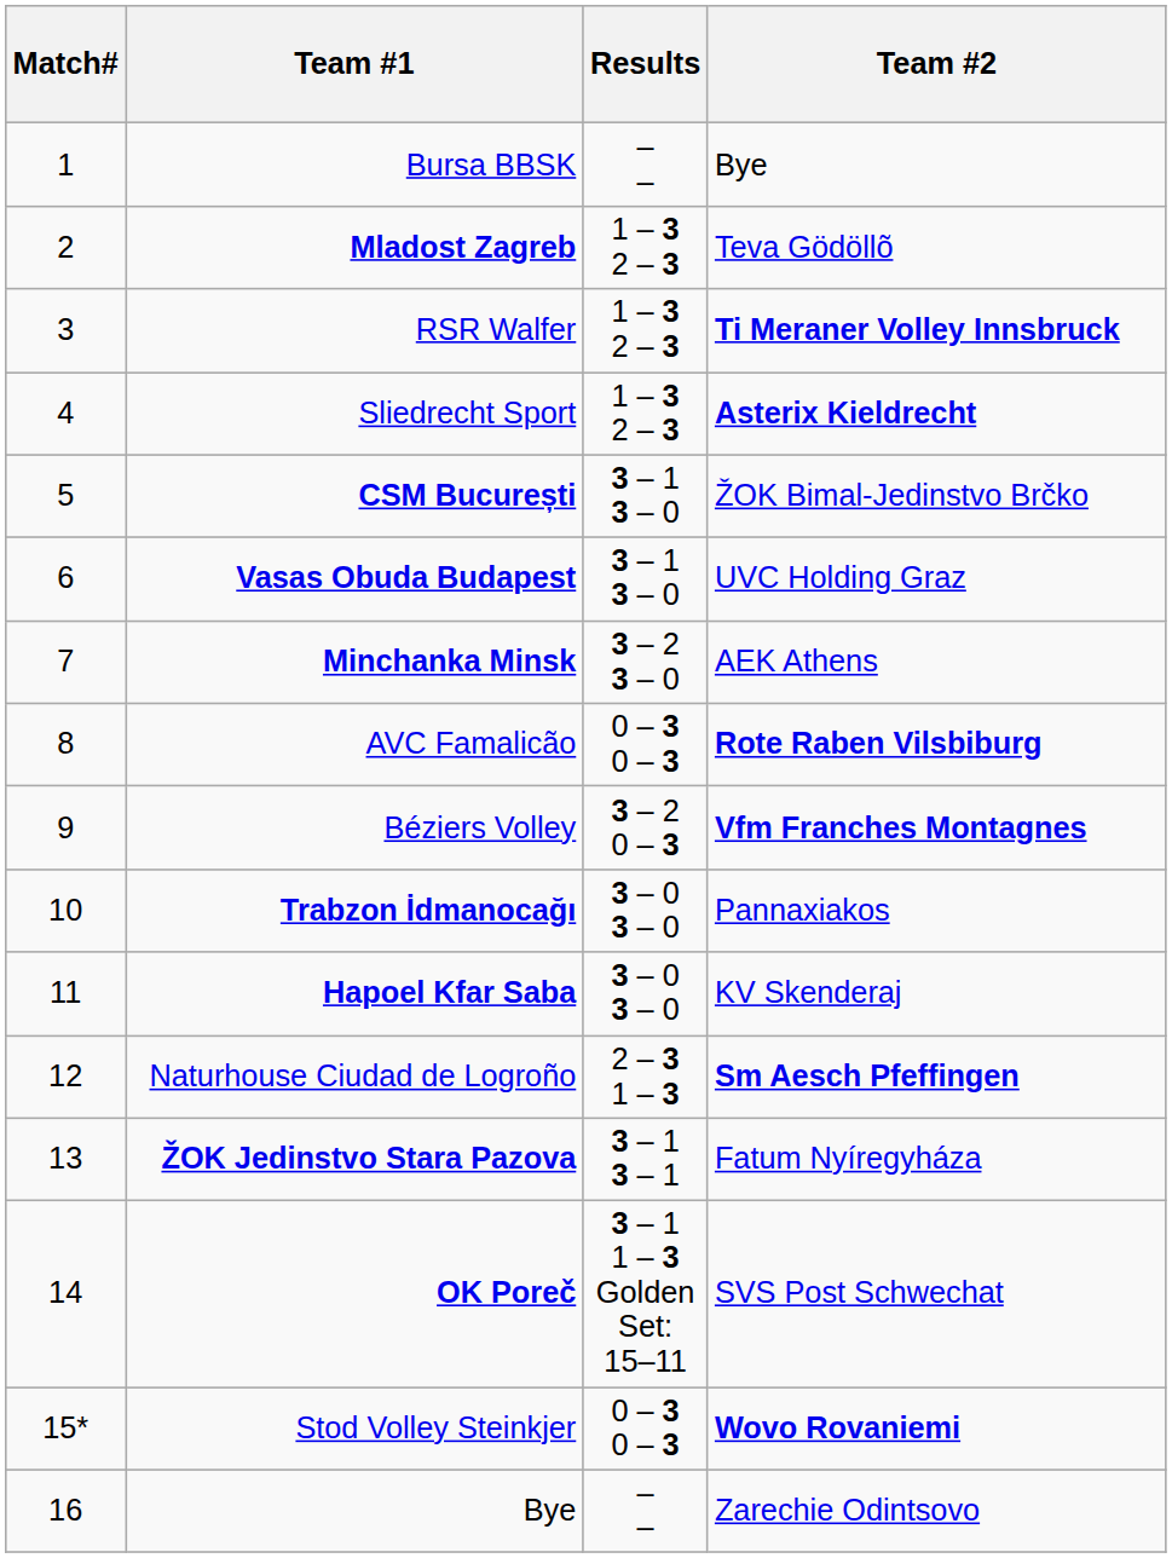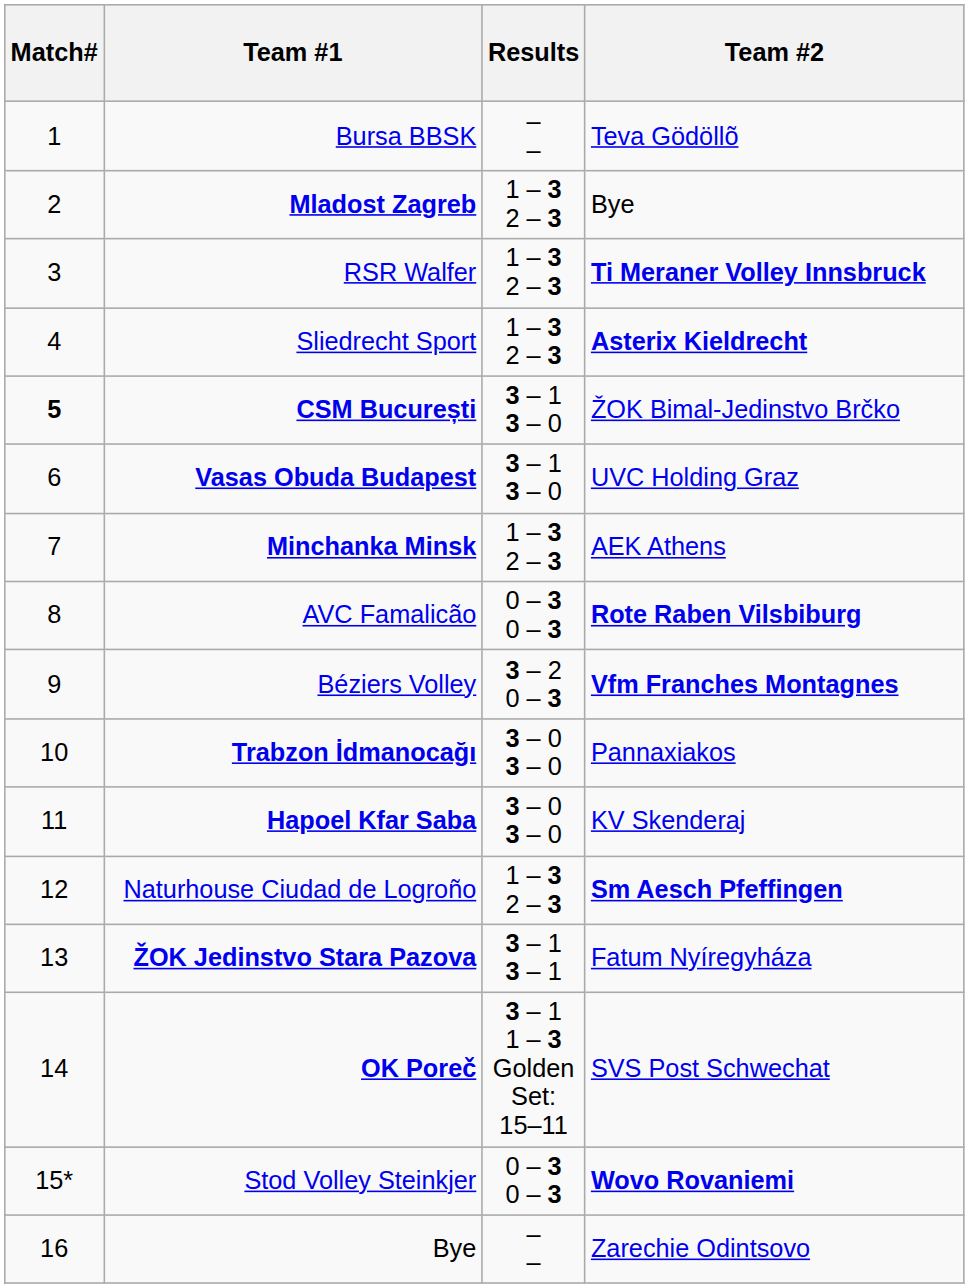Bursa BBSK | Team #2: Bye -> Teva Gödöllõ
Mladost Zagreb | Team #2: Teva Gödöllõ -> Bye
CSM București | Match#: normal -> bold
Minchanka Minsk | Results: 3 – 2 3 – 0 -> 1 – 3 2 – 3
Naturhouse Ciudad de Logroño | Results: 2 – 3 1 – 3 -> 1 – 3 2 – 3
